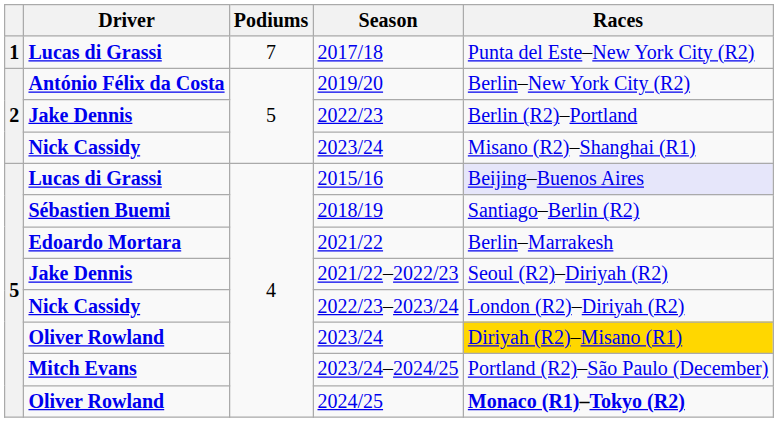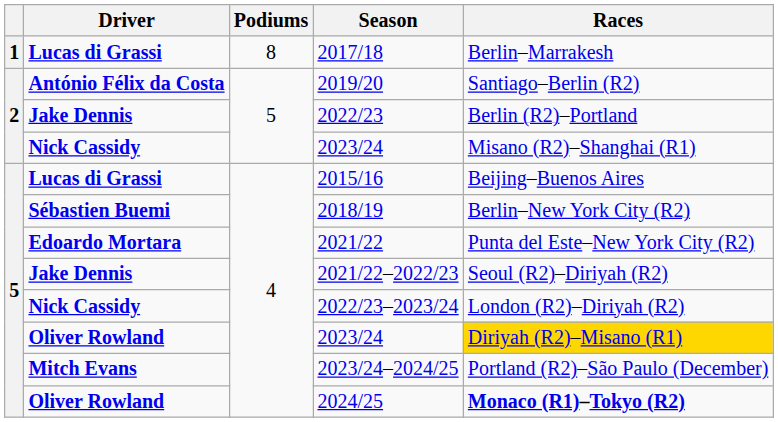2017/18 | Podiums: 7 -> 8
2017/18 | Races: Punta del Este–New York City (R2) -> Berlin–Marrakesh
2019/20 | Races: Berlin–New York City (R2) -> Santiago–Berlin (R2)
2015/16 | Races: lavender background -> no background
2018/19 | Races: Santiago–Berlin (R2) -> Berlin–New York City (R2)
2021/22 | Races: Berlin–Marrakesh -> Punta del Este–New York City (R2)
